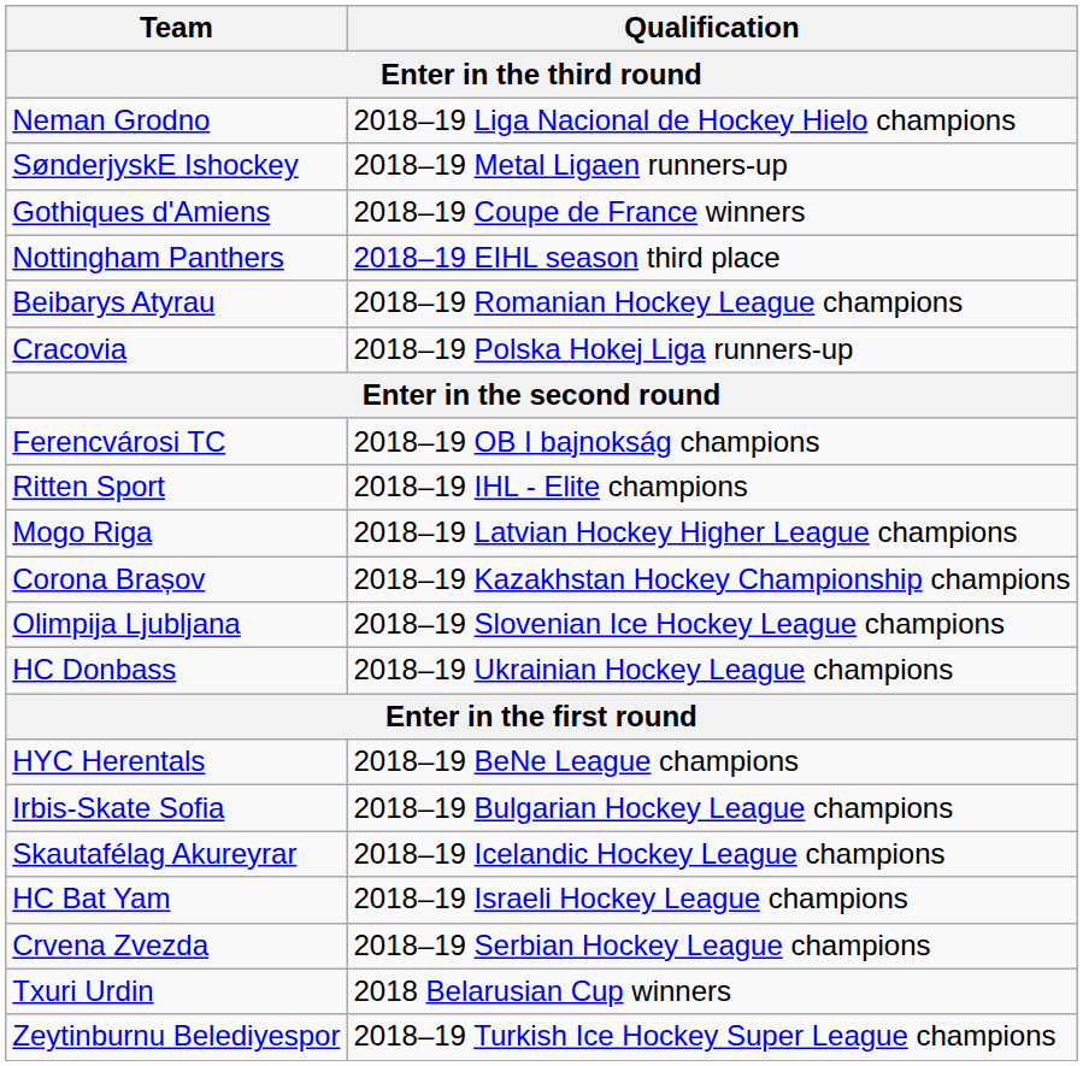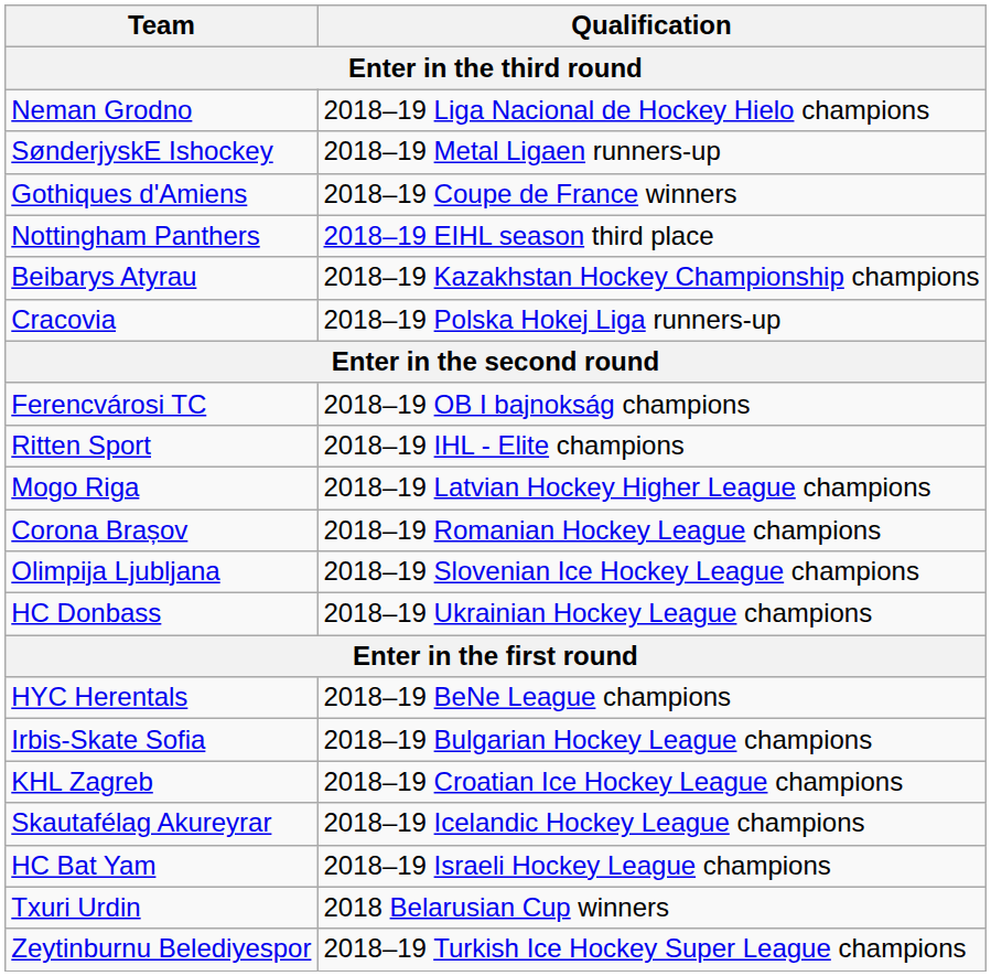Beibarys Atyrau | Qualification: 2018–19 Romanian Hockey League champions -> 2018–19 Kazakhstan Hockey Championship champions
Corona Brașov | Qualification: 2018–19 Kazakhstan Hockey Championship champions -> 2018–19 Romanian Hockey League champions
+ row: KHL Zagreb | 2018–19 Croatian Ice Hockey League champions
- row: Crvena Zvezda | 2018–19 Serbian Hockey League champions
